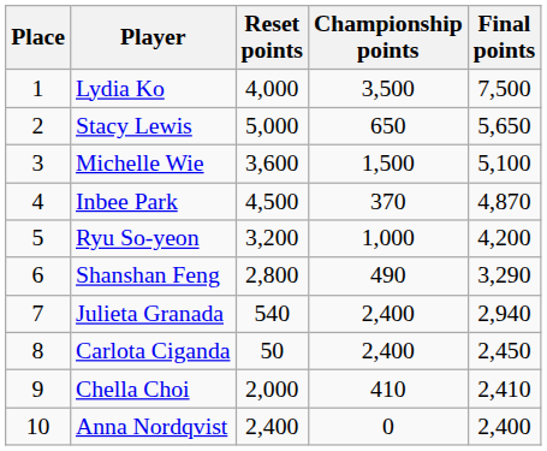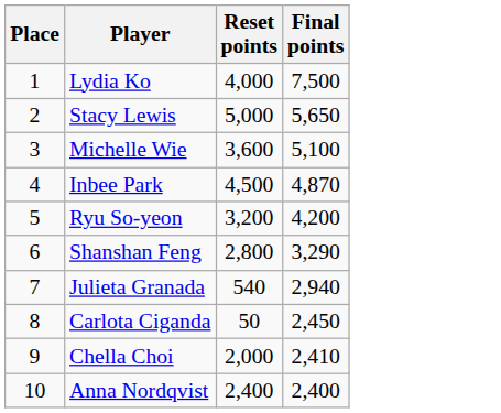- column: Championship points | 3,500 | 650 | 1,500 | 370 | 1,000 | 490 | 2,400 | 2,400 | 410 | 0
